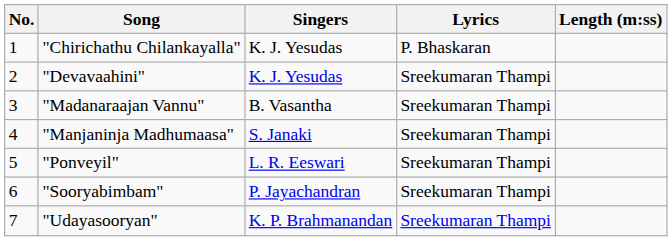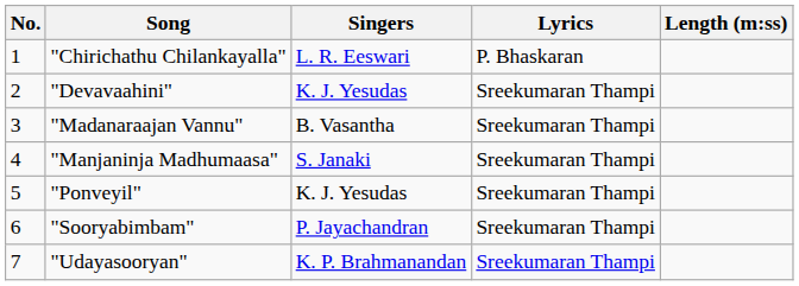"Chirichathu Chilankayalla" | Singers: K. J. Yesudas -> L. R. Eeswari
"Ponveyil" | Singers: L. R. Eeswari -> K. J. Yesudas
